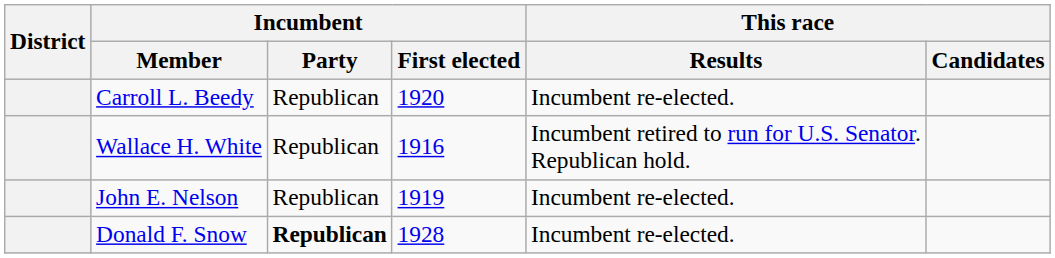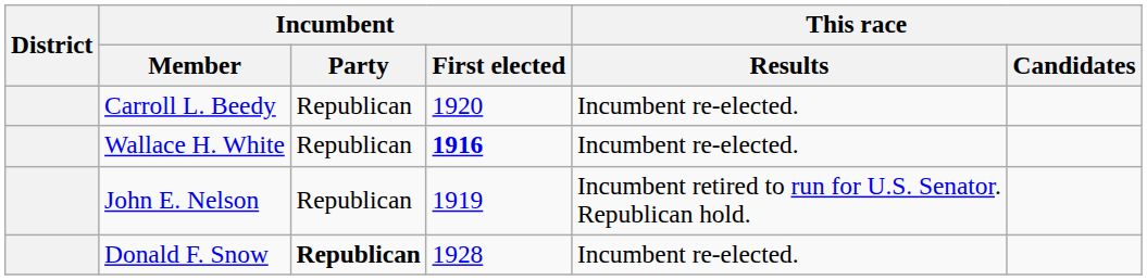Wallace H. White | Incumbent / First elected: normal -> bold
Wallace H. White | This race / Results: Incumbent retired to run for U.S. Senator. Republican hold. -> Incumbent re-elected.
John E. Nelson | This race / Results: Incumbent re-elected. -> Incumbent retired to run for U.S. Senator. Republican hold.
